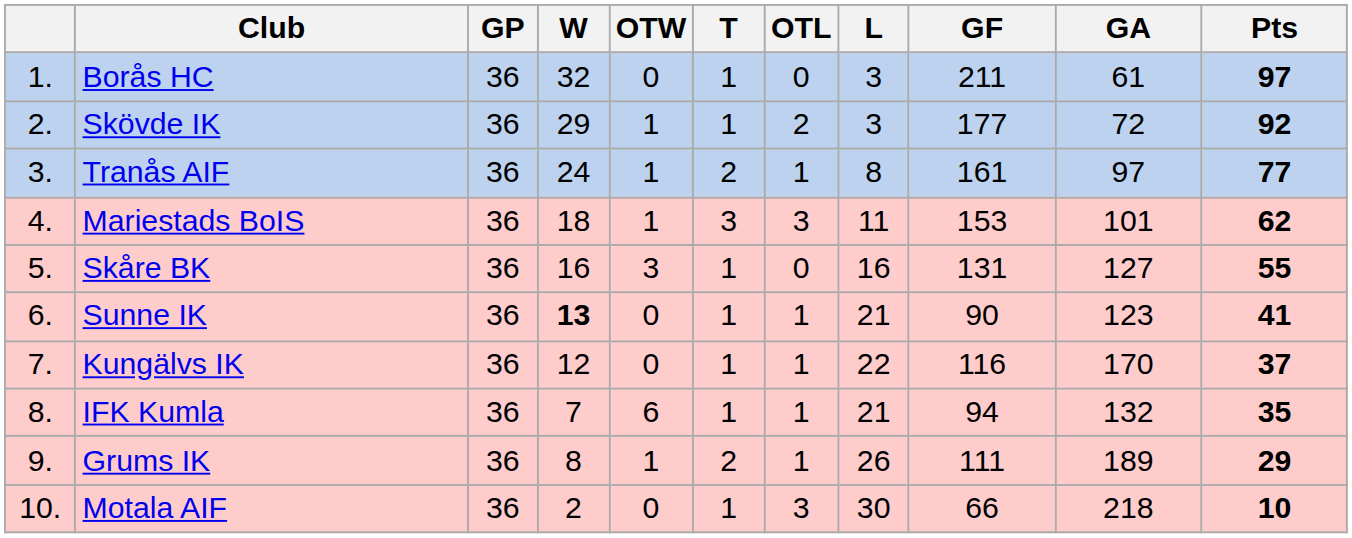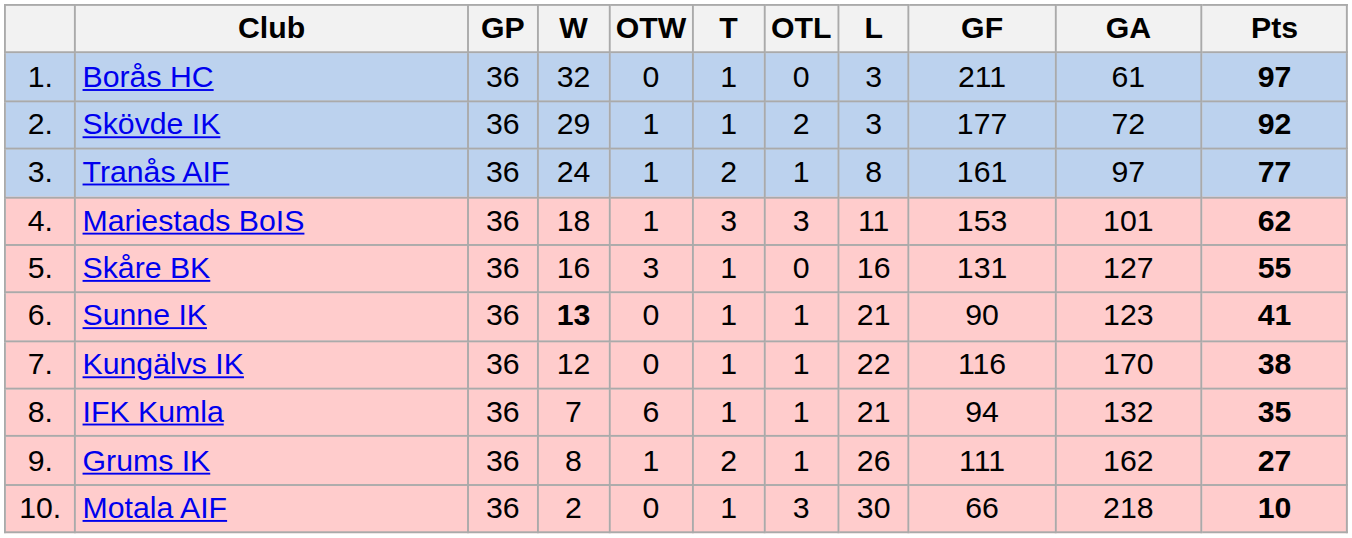Kungälvs IK | Pts: 37 -> 38
Grums IK | GA: 189 -> 162
Grums IK | Pts: 29 -> 27
